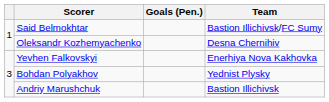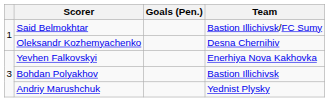Bohdan Polyakhov | Team: Yednist Plysky -> Bastion Illichivsk
Andriy Marushchuk | Team: Bastion Illichivsk -> Yednist Plysky
